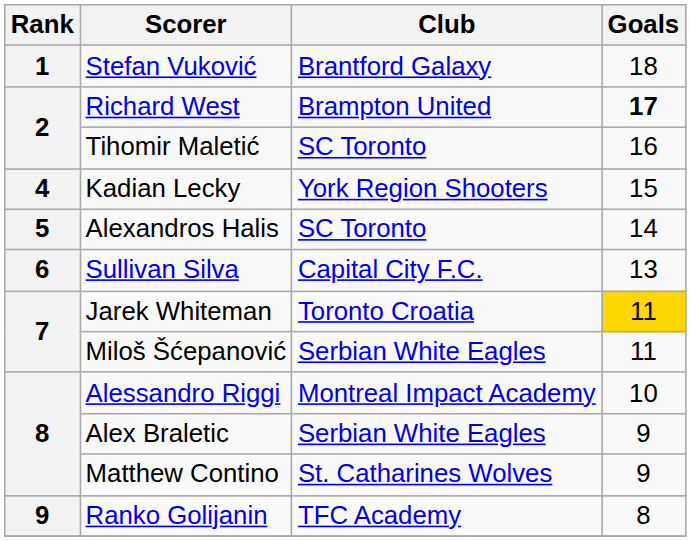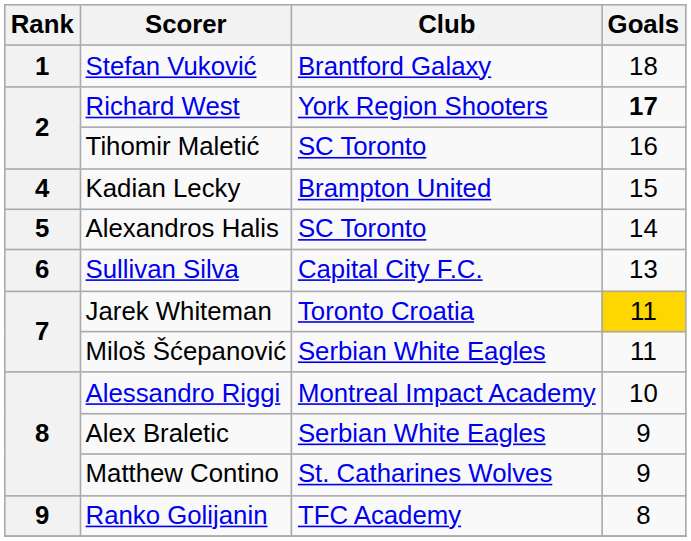Richard West | Club: Brampton United -> York Region Shooters
Kadian Lecky | Club: York Region Shooters -> Brampton United
